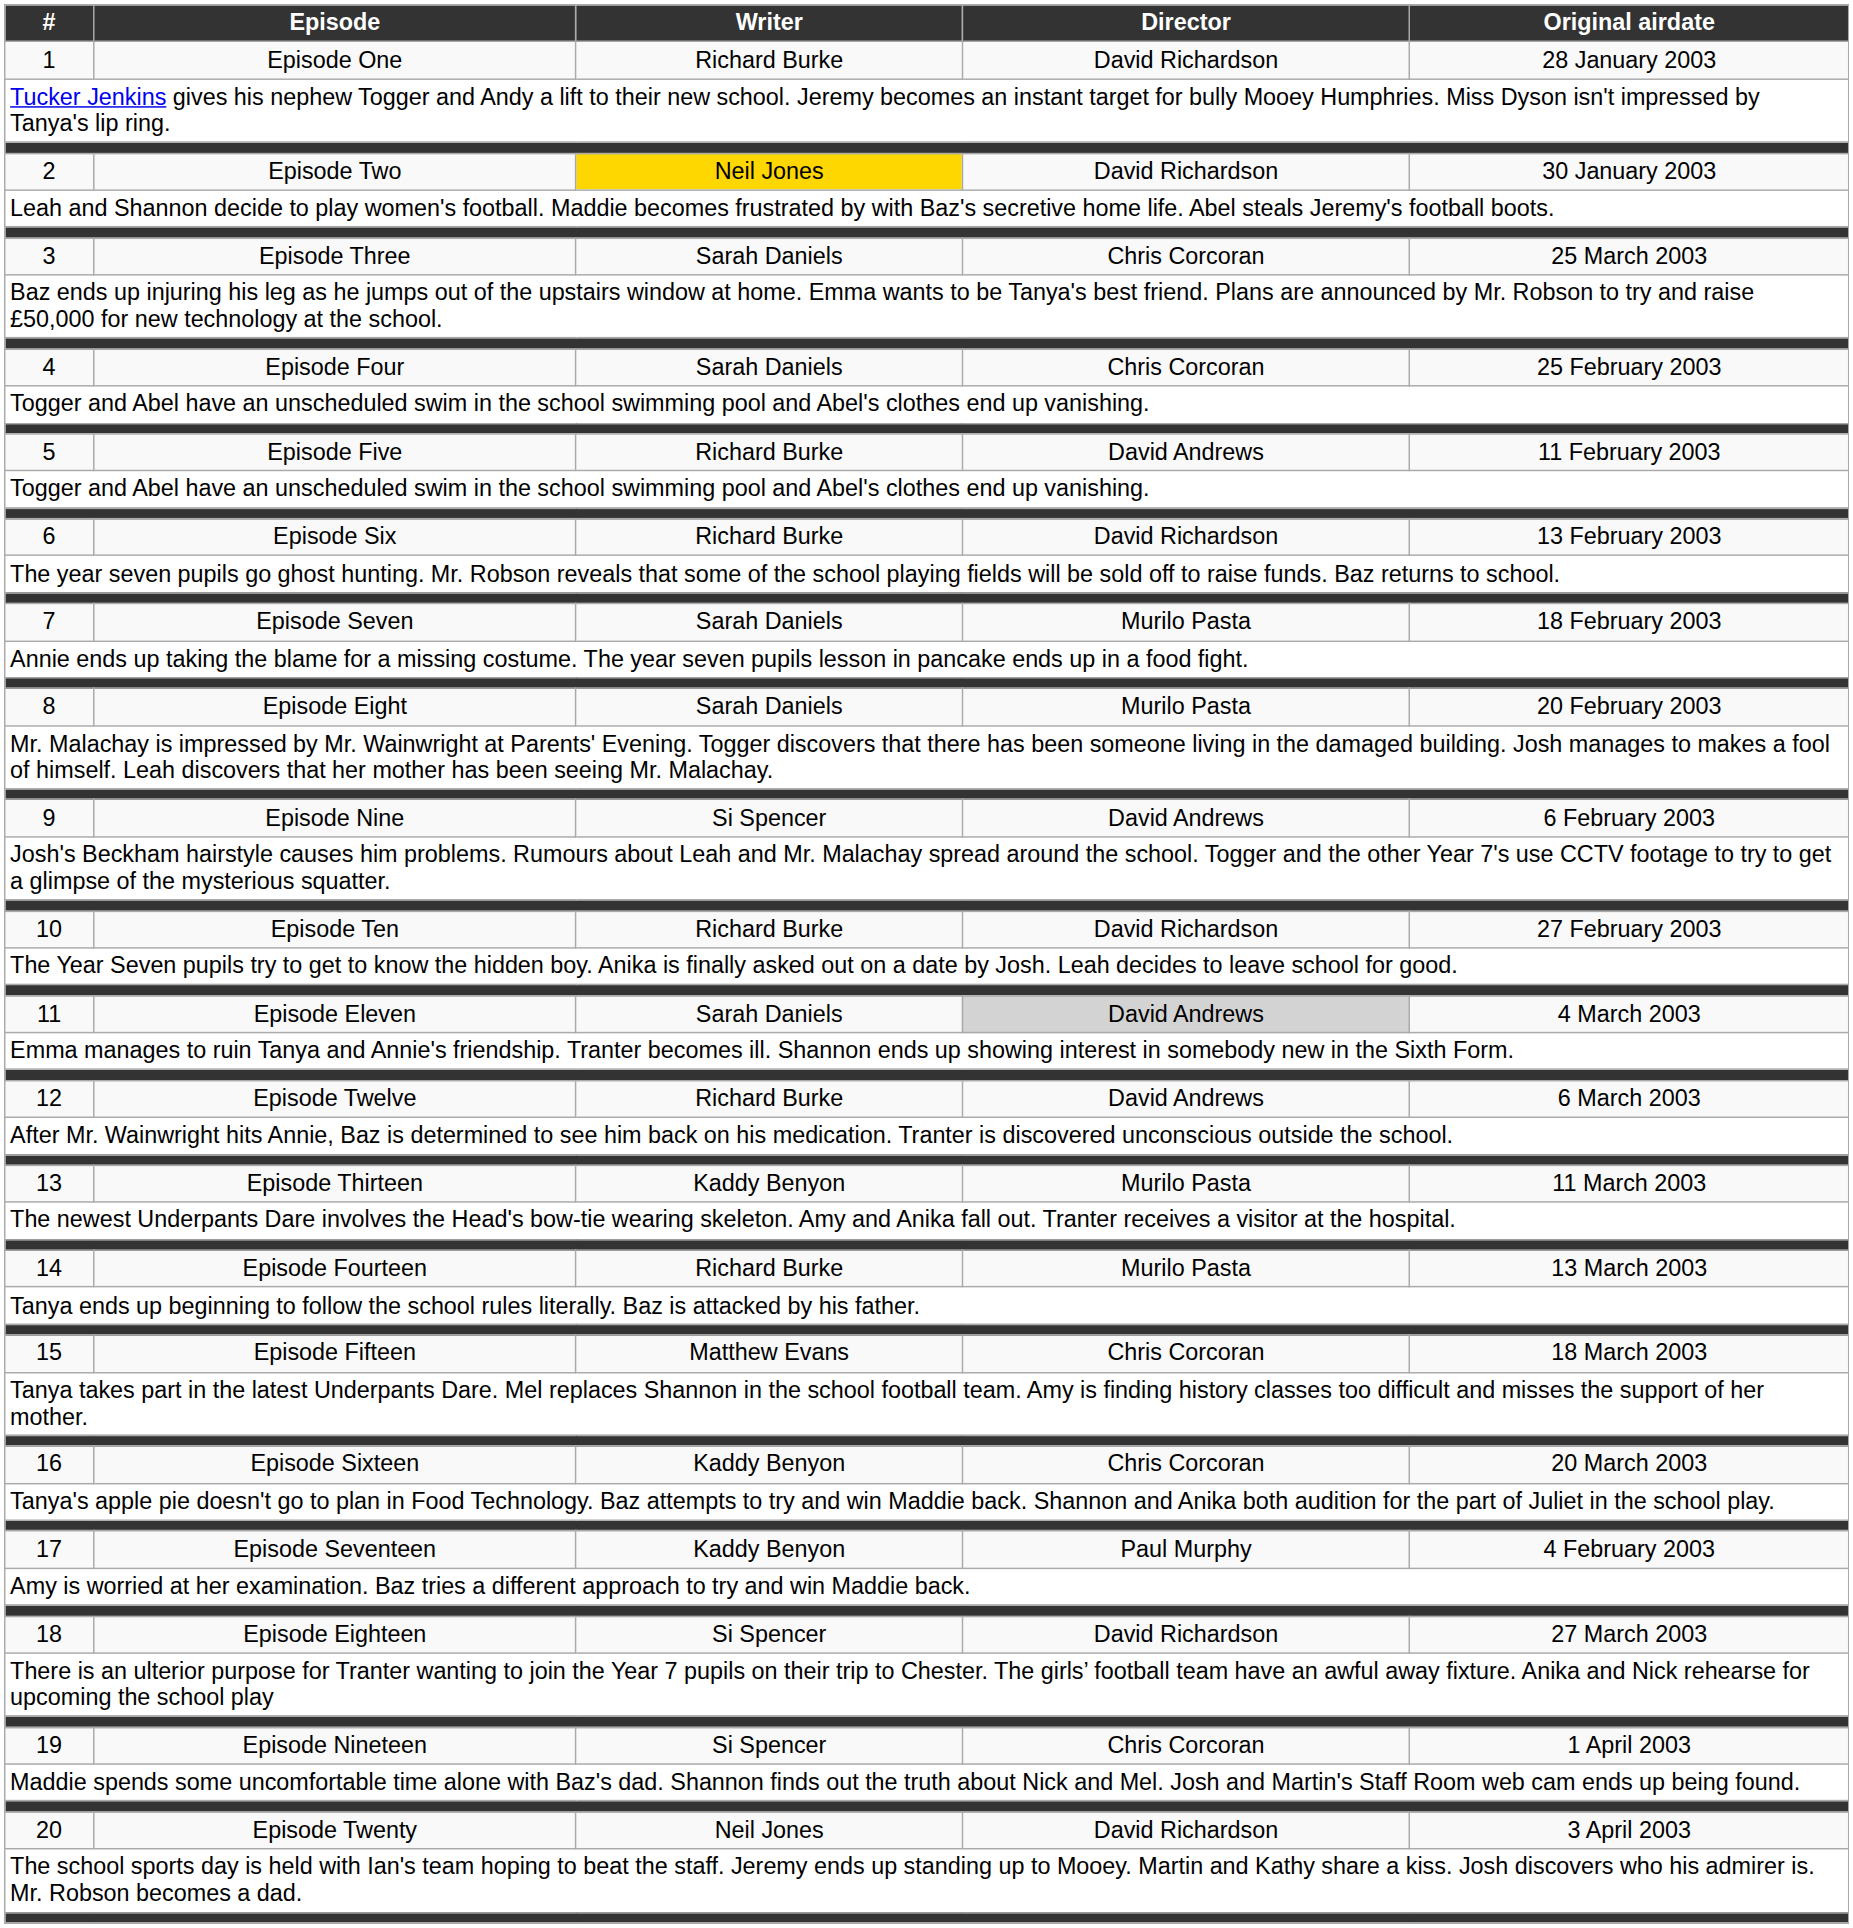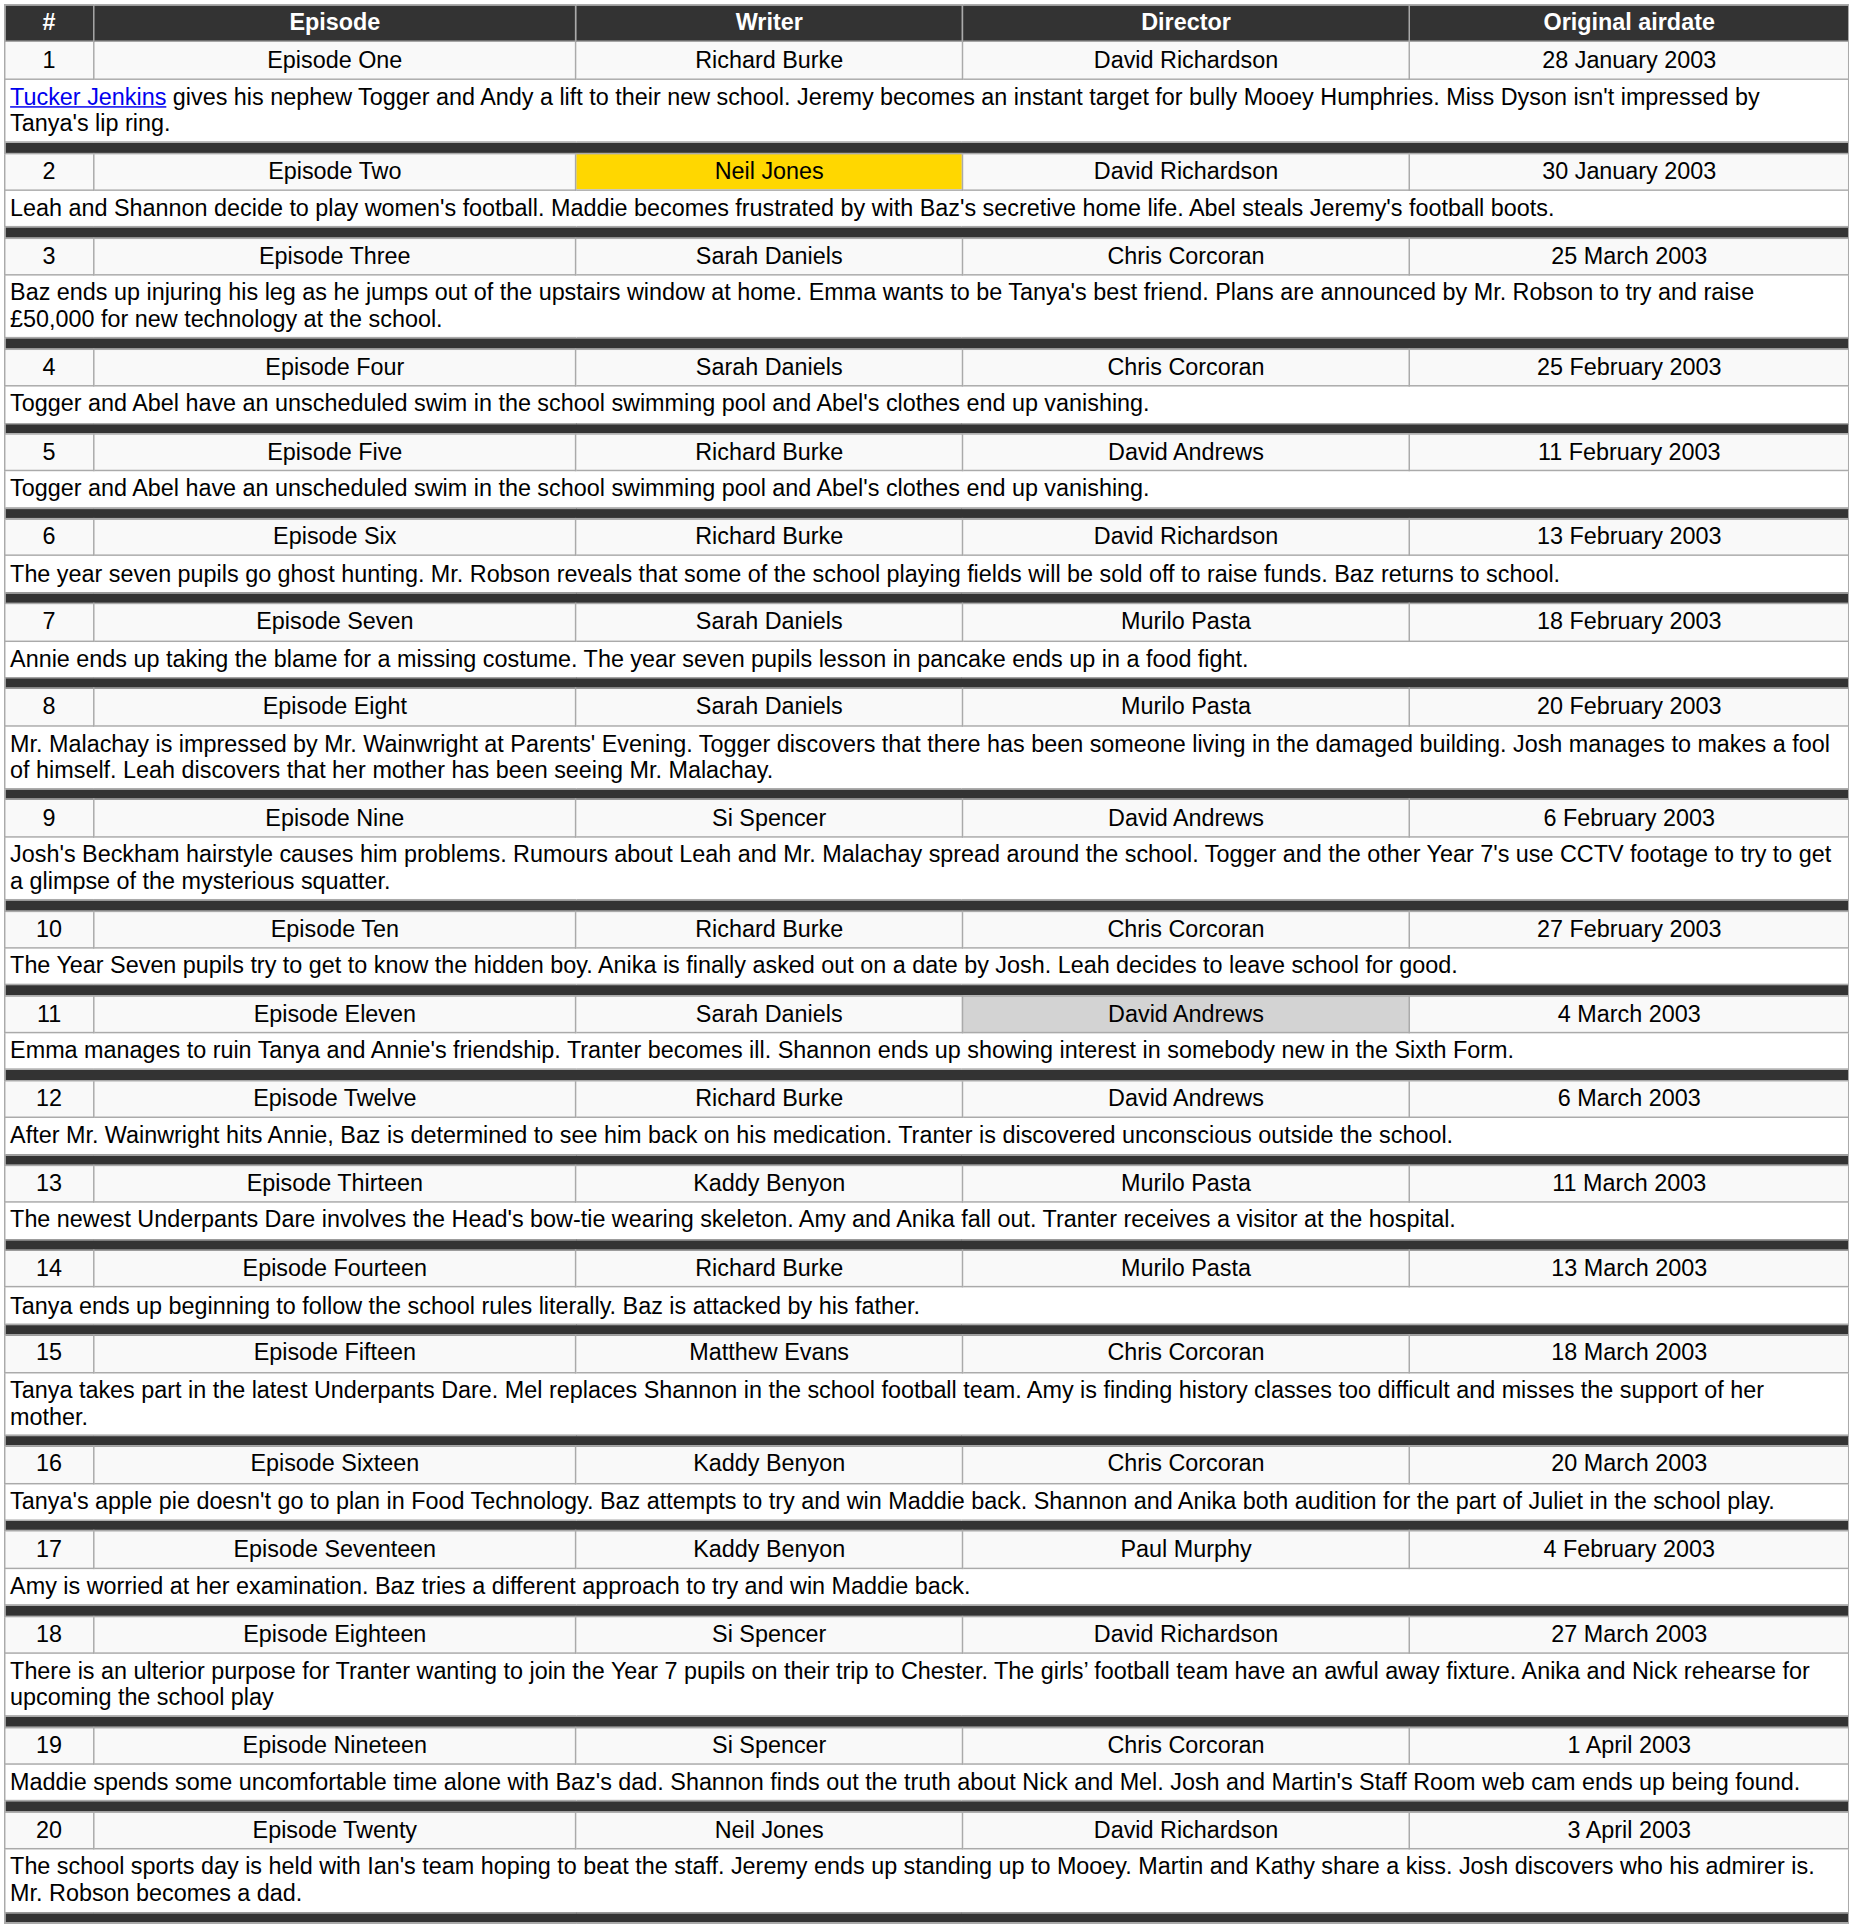10 | Director: David Richardson -> Chris Corcoran
